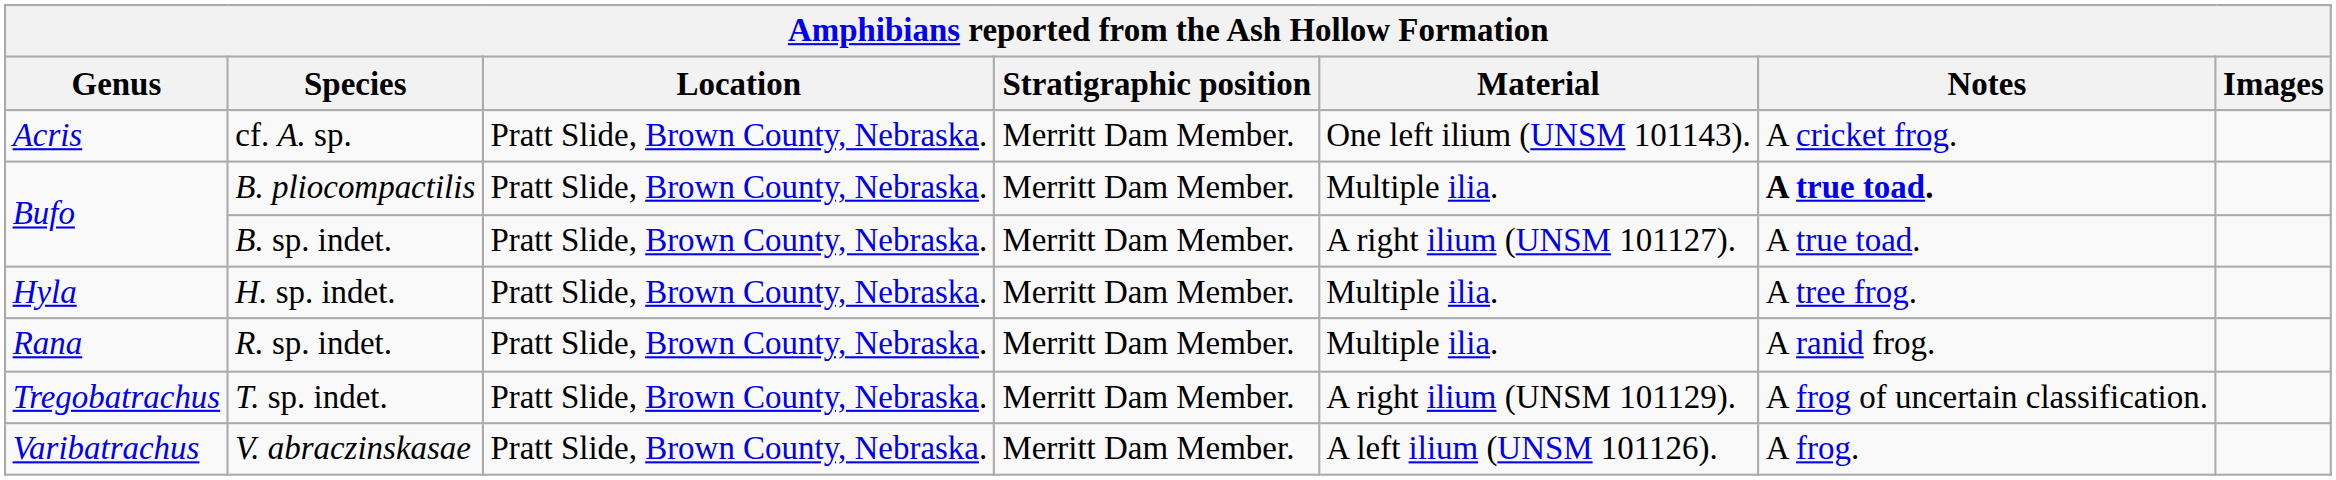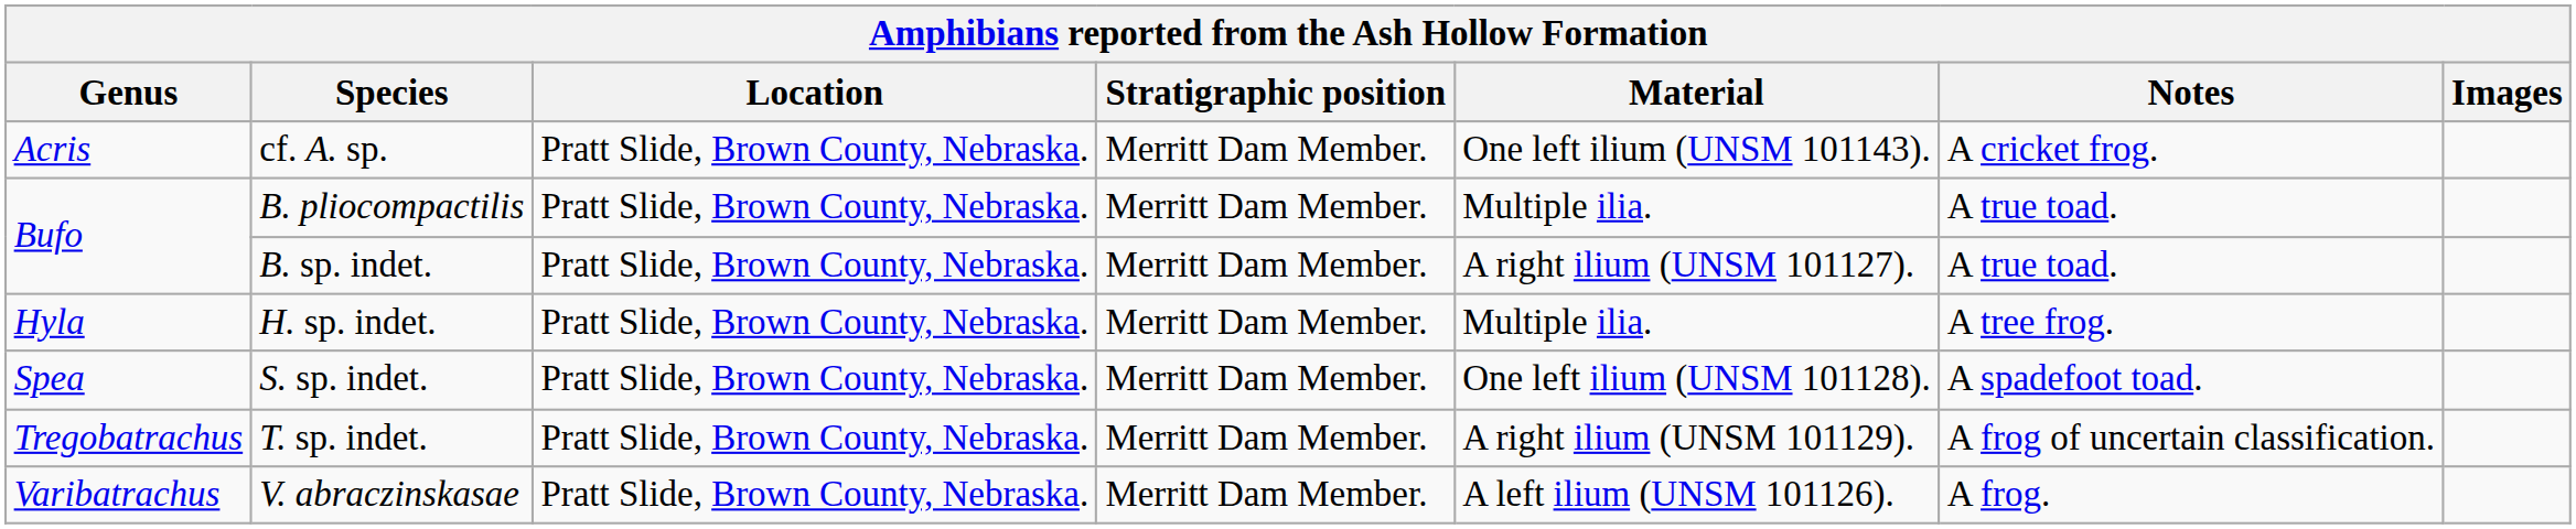B. pliocompactilis | Notes: bold -> normal
- row: Rana | R. sp. indet. | Pratt Slide, Brown County, Nebraska. | Merritt Dam Member. | Multiple ilia. | A ranid frog.
+ row: Spea | S. sp. indet. | Pratt Slide, Brown County, Nebraska. | Merritt Dam Member. | One left ilium (UNSM 101128). | A spadefoot toad.
